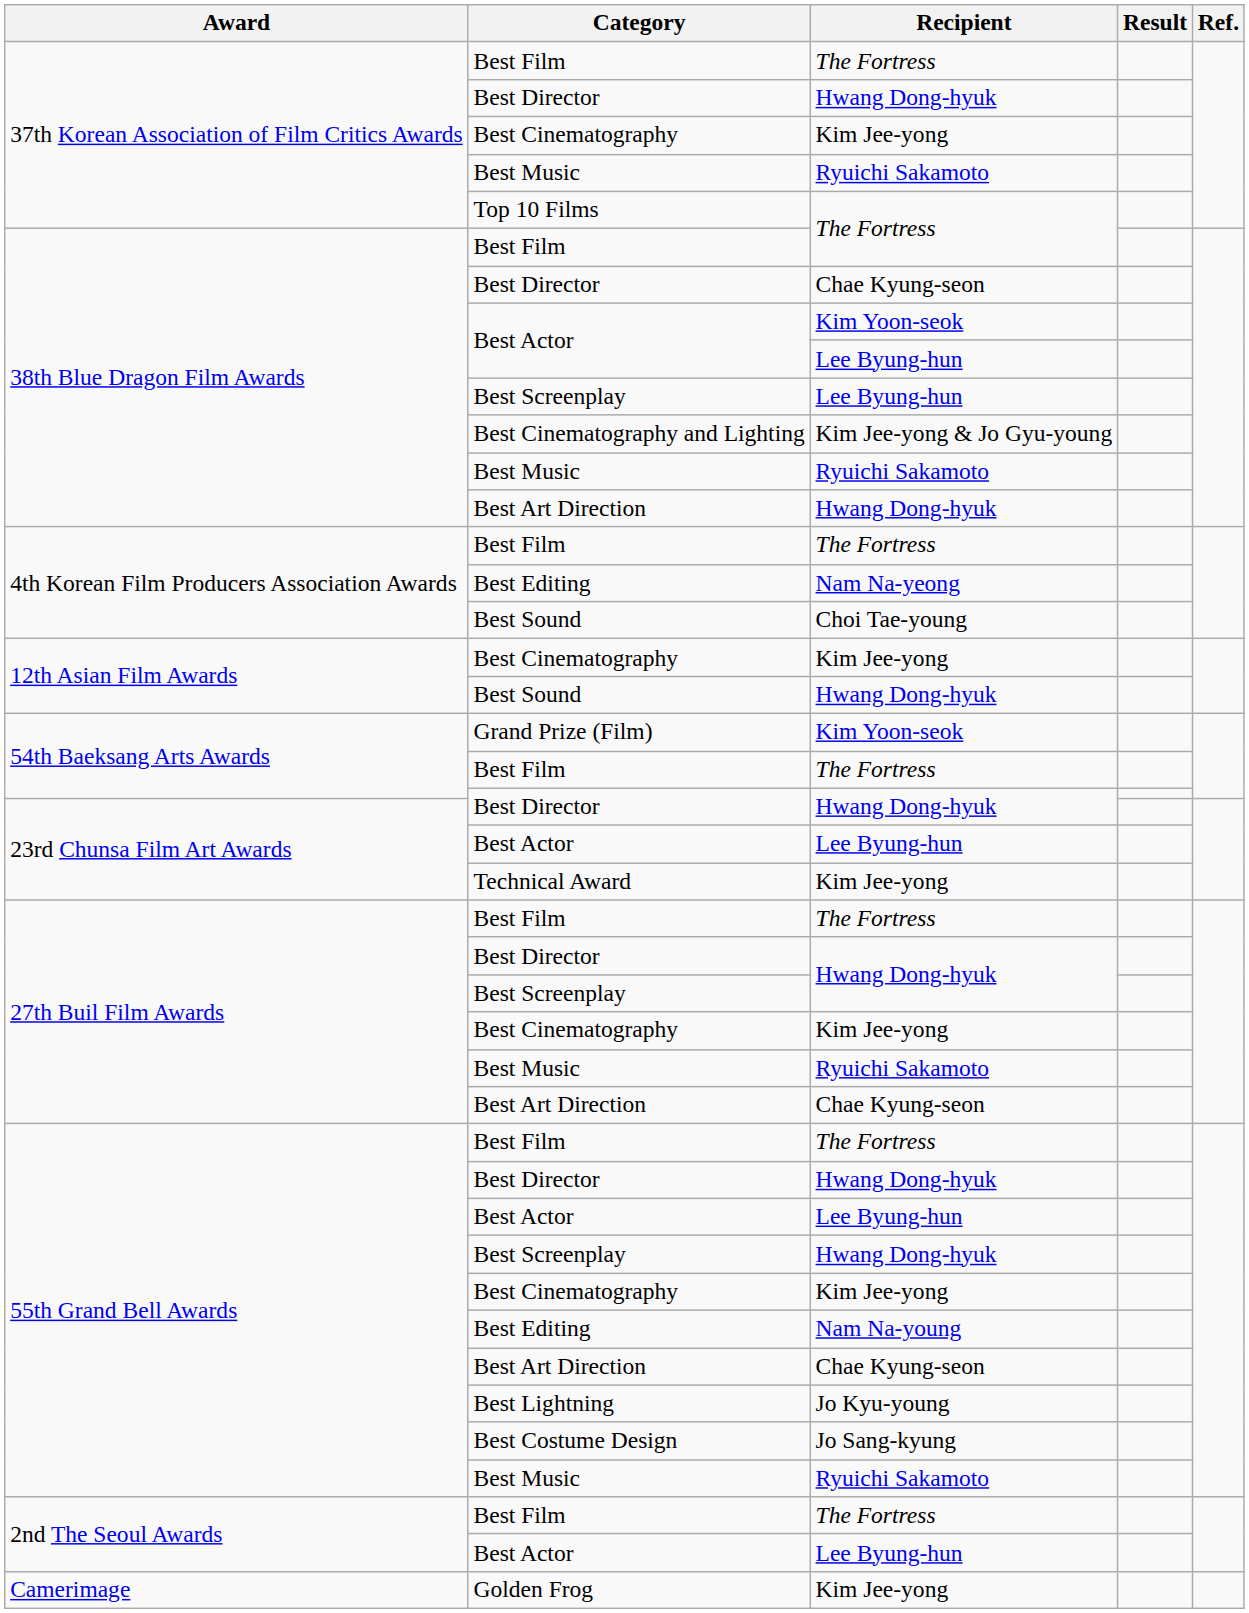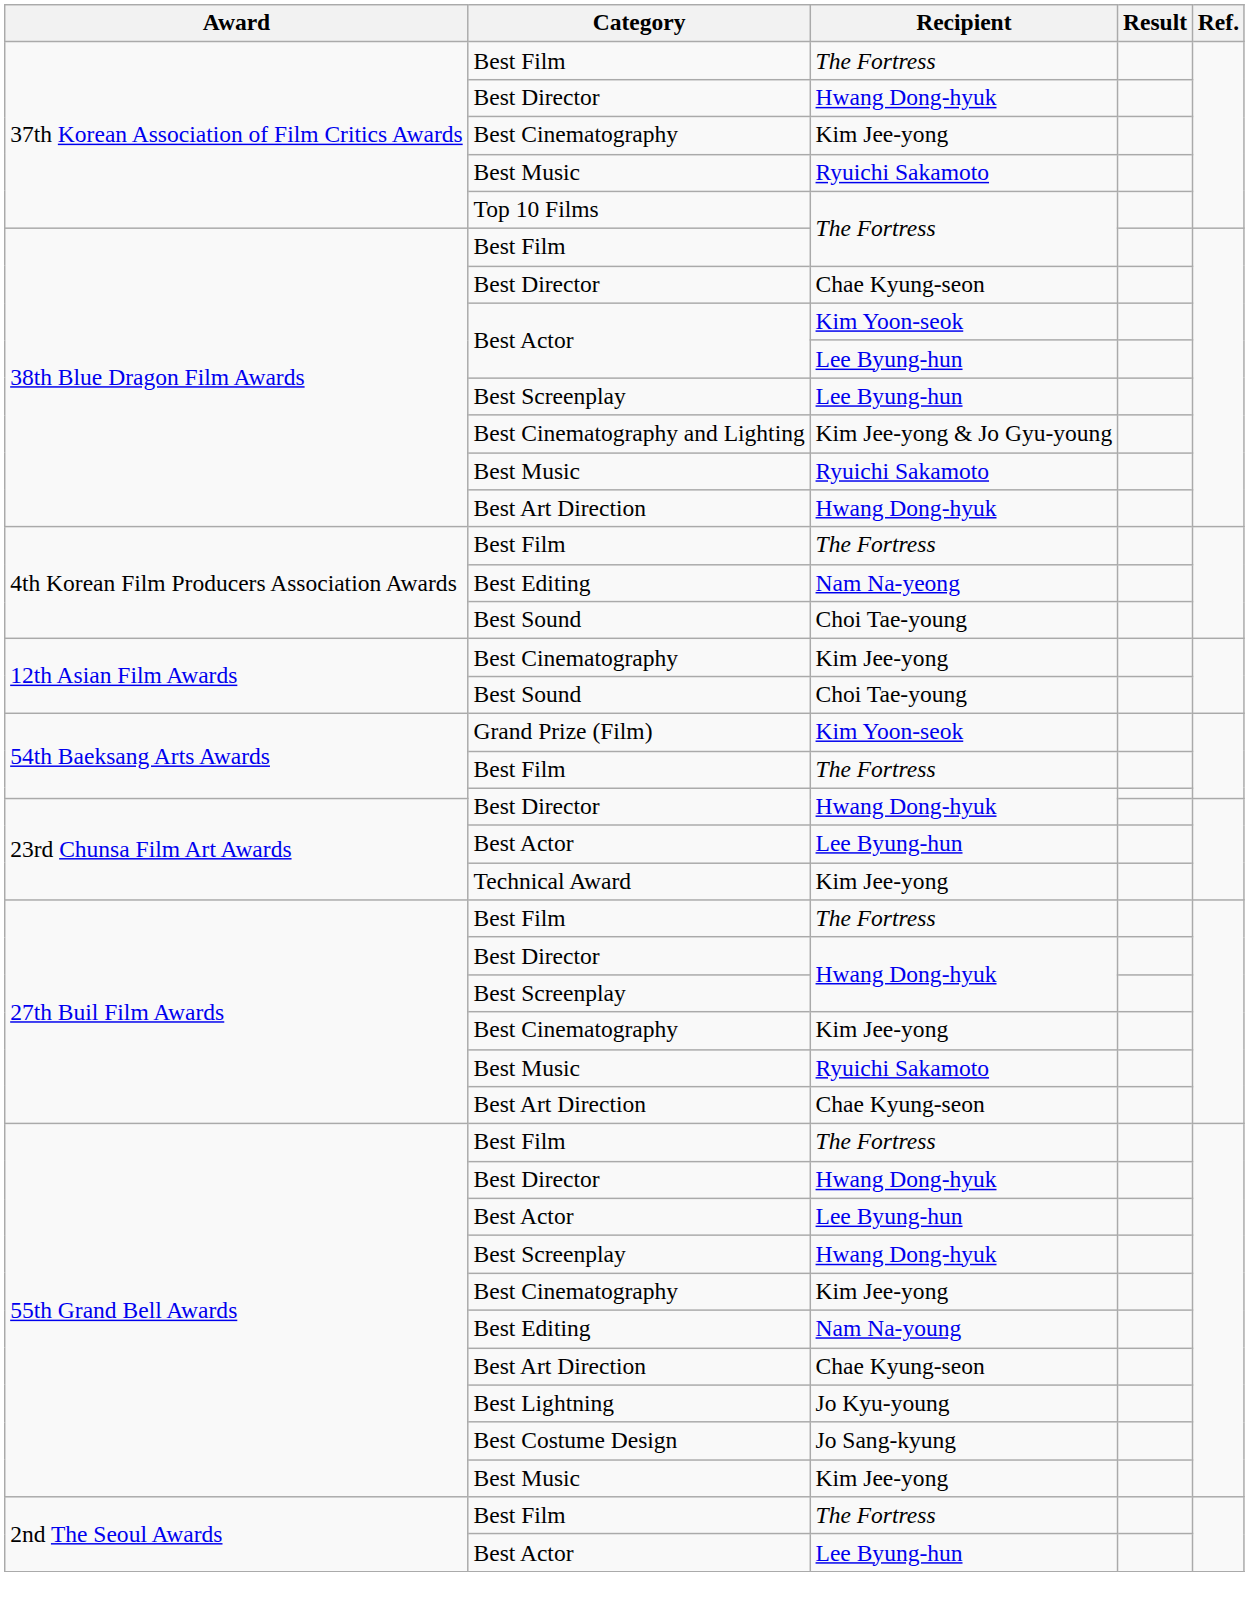12th Asian Film Awards / Best Sound | Recipient: Hwang Dong-hyuk -> Choi Tae-young
55th Grand Bell Awards / Best Music | Recipient: Ryuichi Sakamoto -> Kim Jee-yong
- row: Camerimage | Golden Frog | Kim Jee-yong
